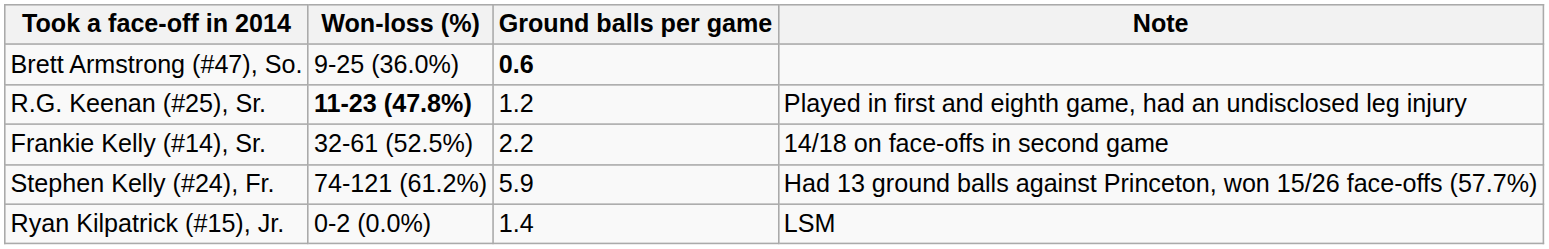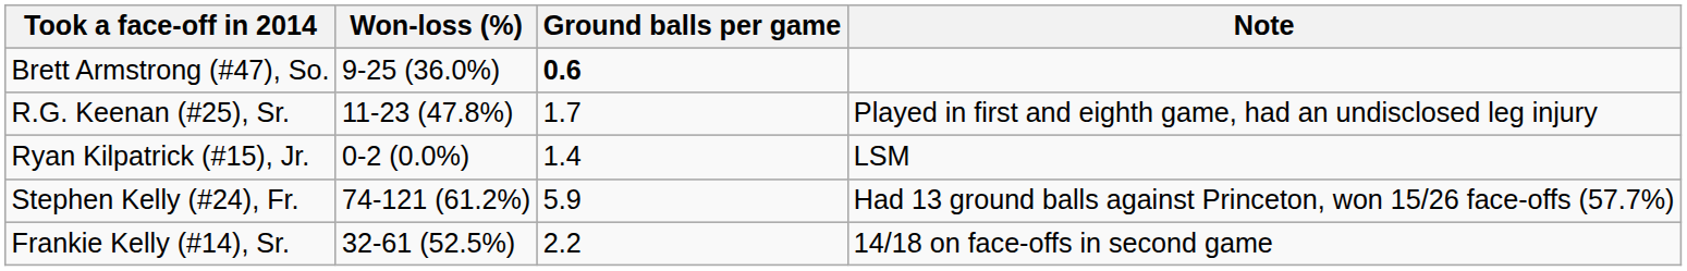R.G. Keenan (#25), Sr. | Won-loss (%): bold -> normal
R.G. Keenan (#25), Sr. | Ground balls per game: 1.2 -> 1.7
rows swapped: Frankie Kelly (#14), Sr. <-> Ryan Kilpatrick (#15), Jr.
